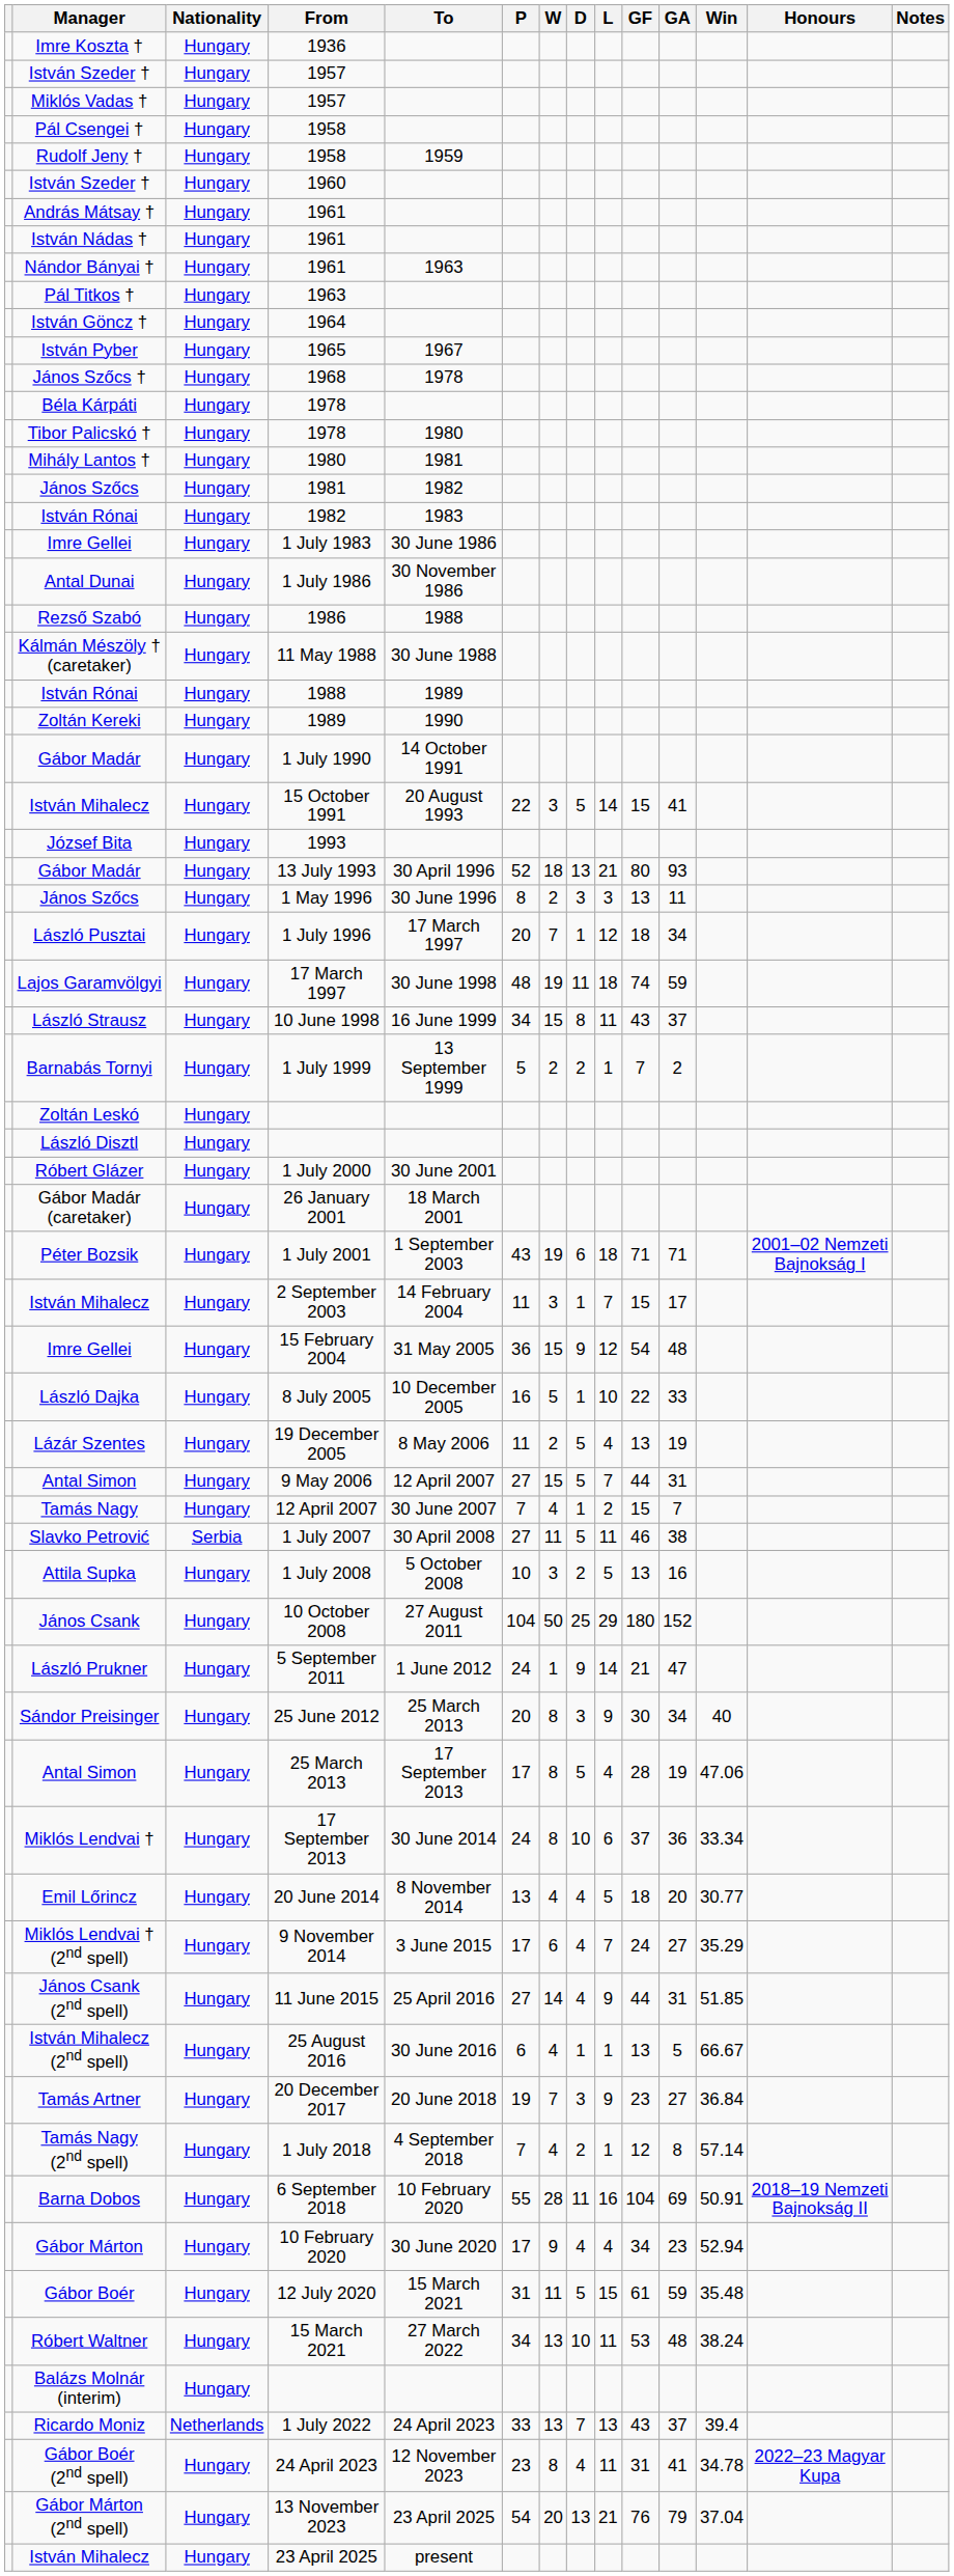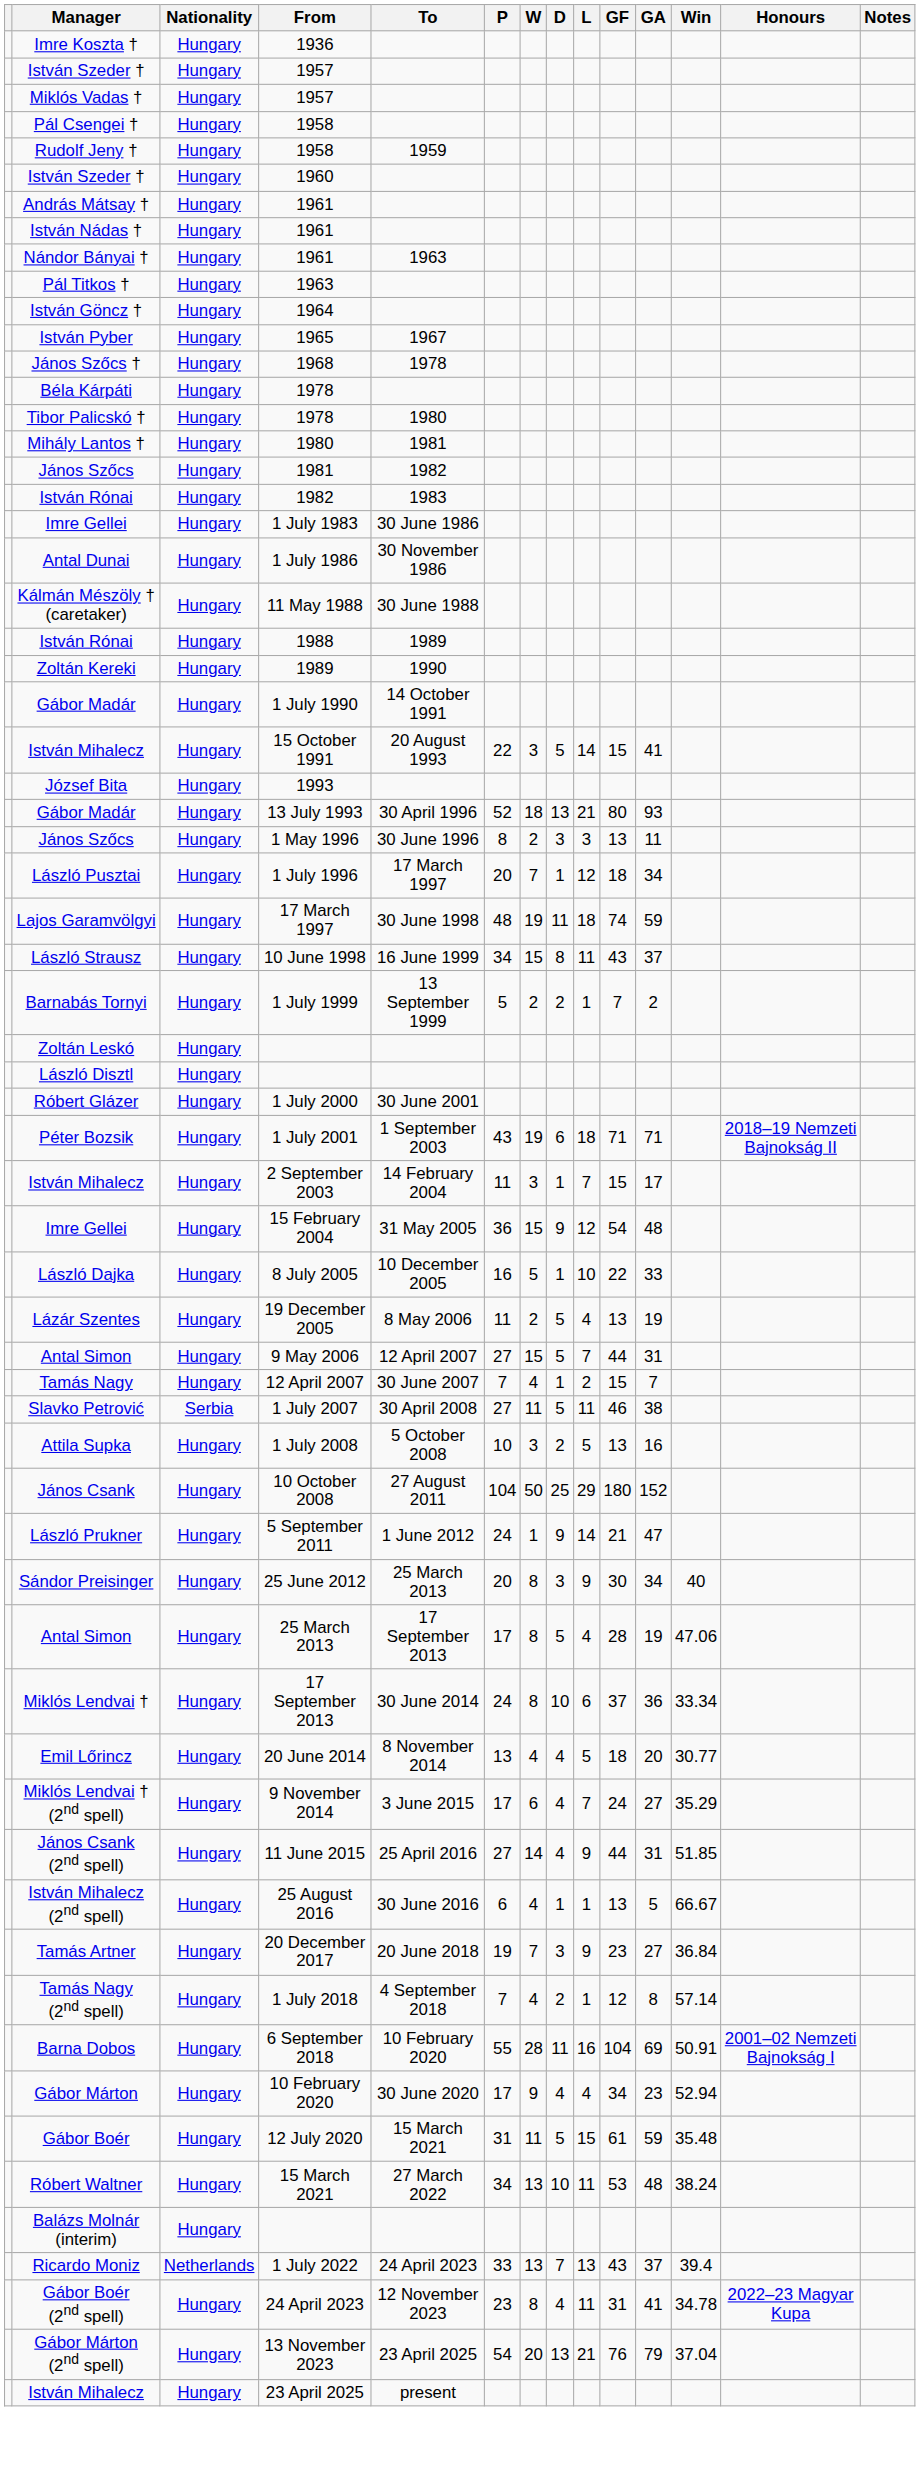- row: Rezső Szabó | Hungary | 1986 | 1988
- row: Gábor Madár (caretaker) | Hungary | 26 January 2001 | 18 March 2001
1 July 2001 | Honours: 2001–02 Nemzeti Bajnokság I -> 2018–19 Nemzeti Bajnokság II
6 September 2018 | Honours: 2018–19 Nemzeti Bajnokság II -> 2001–02 Nemzeti Bajnokság I
